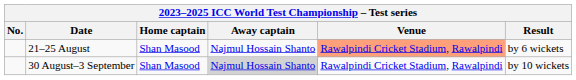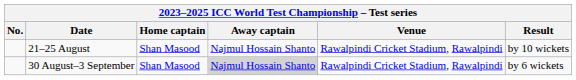21–25 August | Venue: lightsalmon background -> no background
21–25 August | Result: by 6 wickets -> by 10 wickets
30 August–3 September | Result: by 10 wickets -> by 6 wickets
